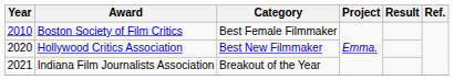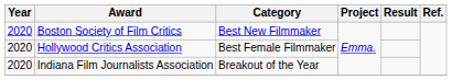Boston Society of Film Critics | Year: 2010 -> 2020
Boston Society of Film Critics | Category: Best Female Filmmaker -> Best New Filmmaker
Hollywood Critics Association | Category: Best New Filmmaker -> Best Female Filmmaker
Indiana Film Journalists Association | Year: 2021 -> 2020
